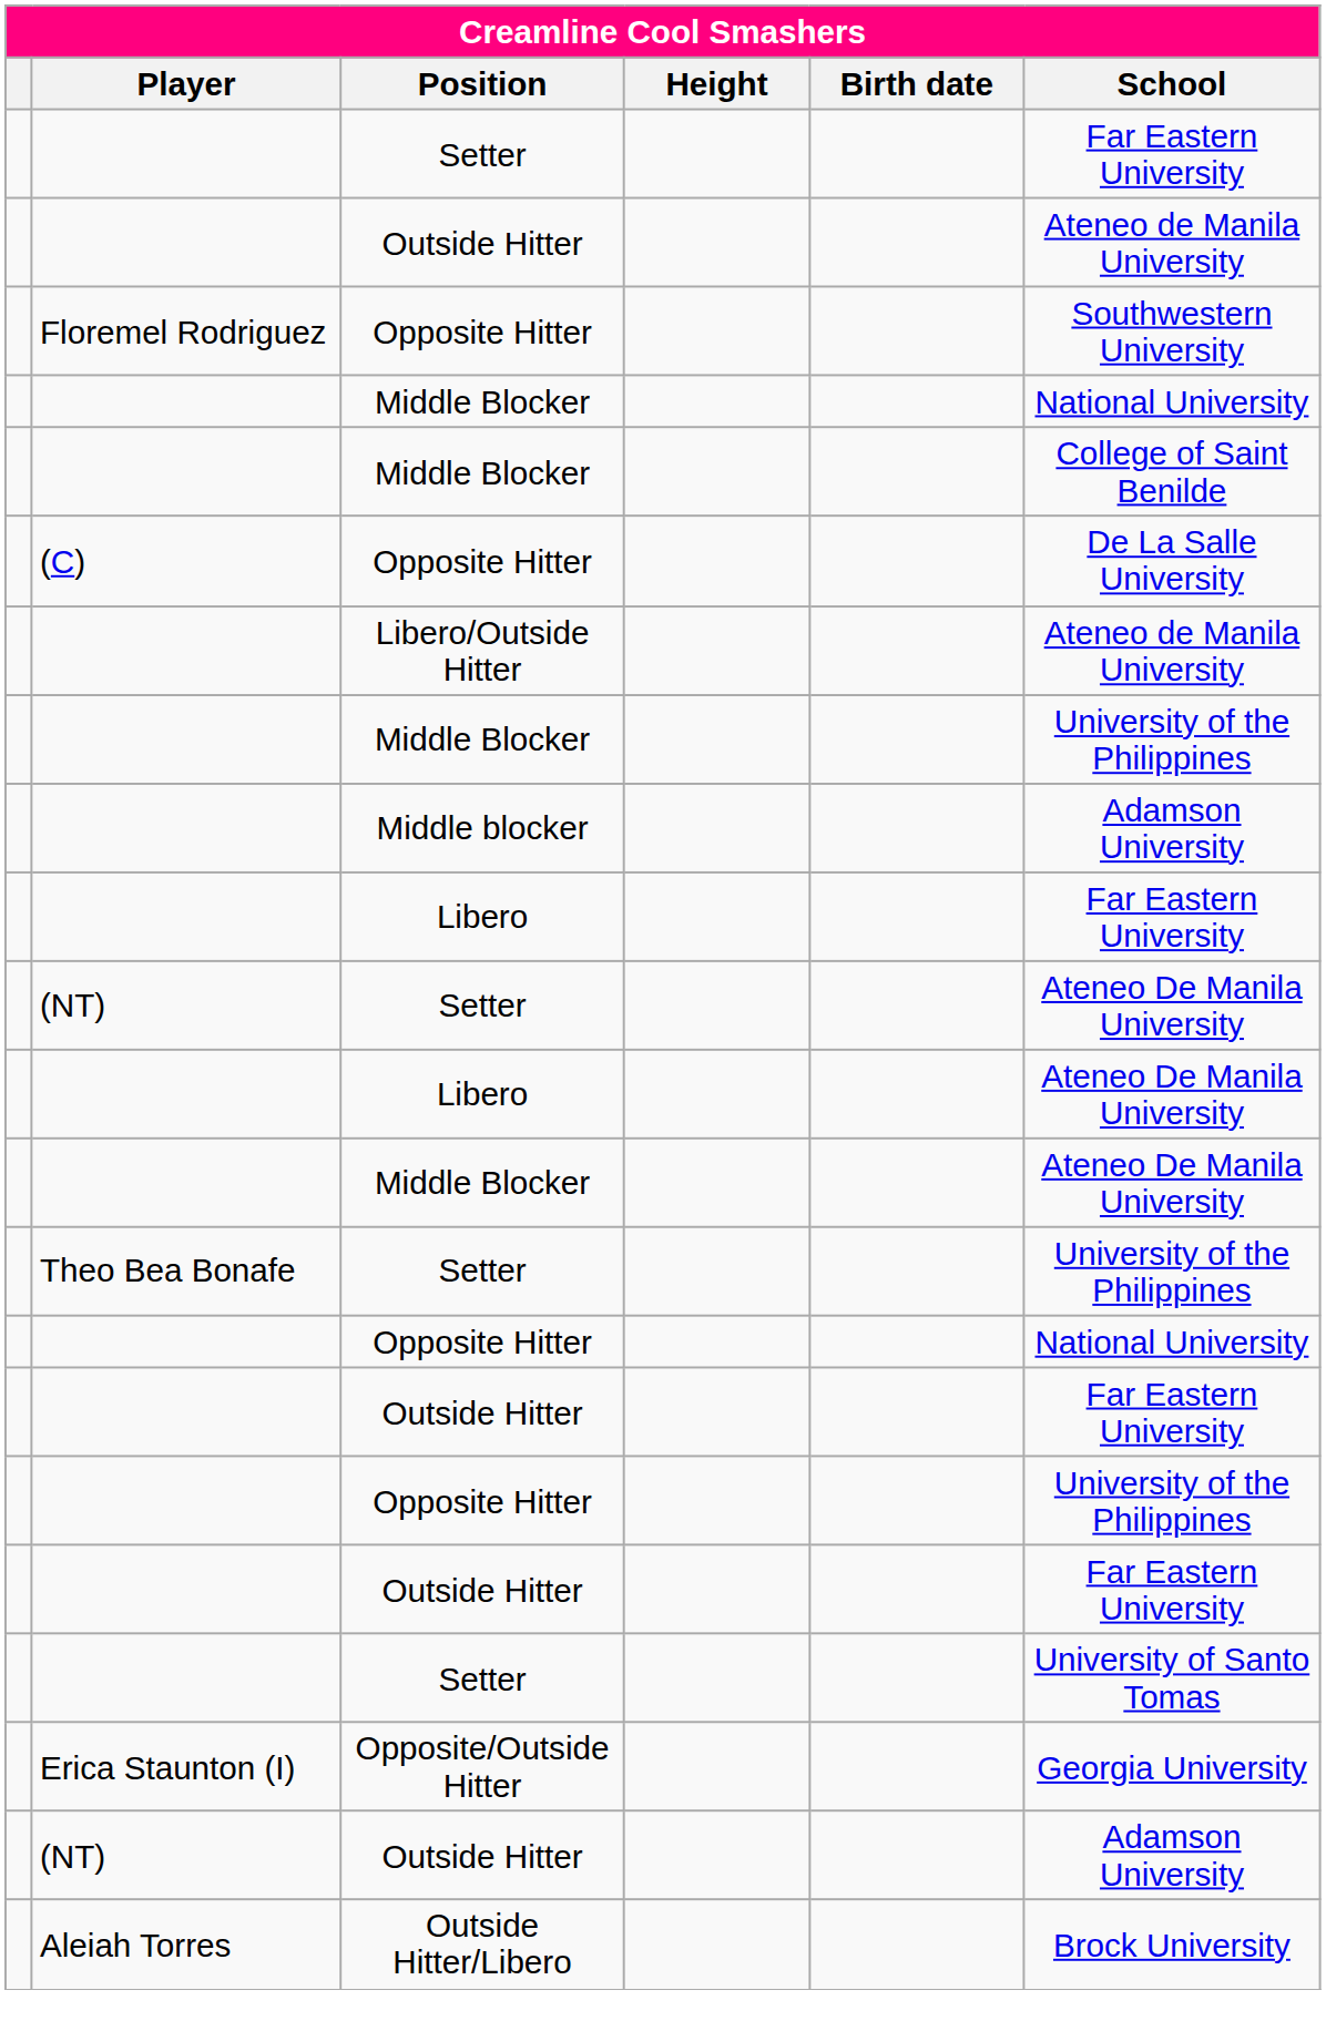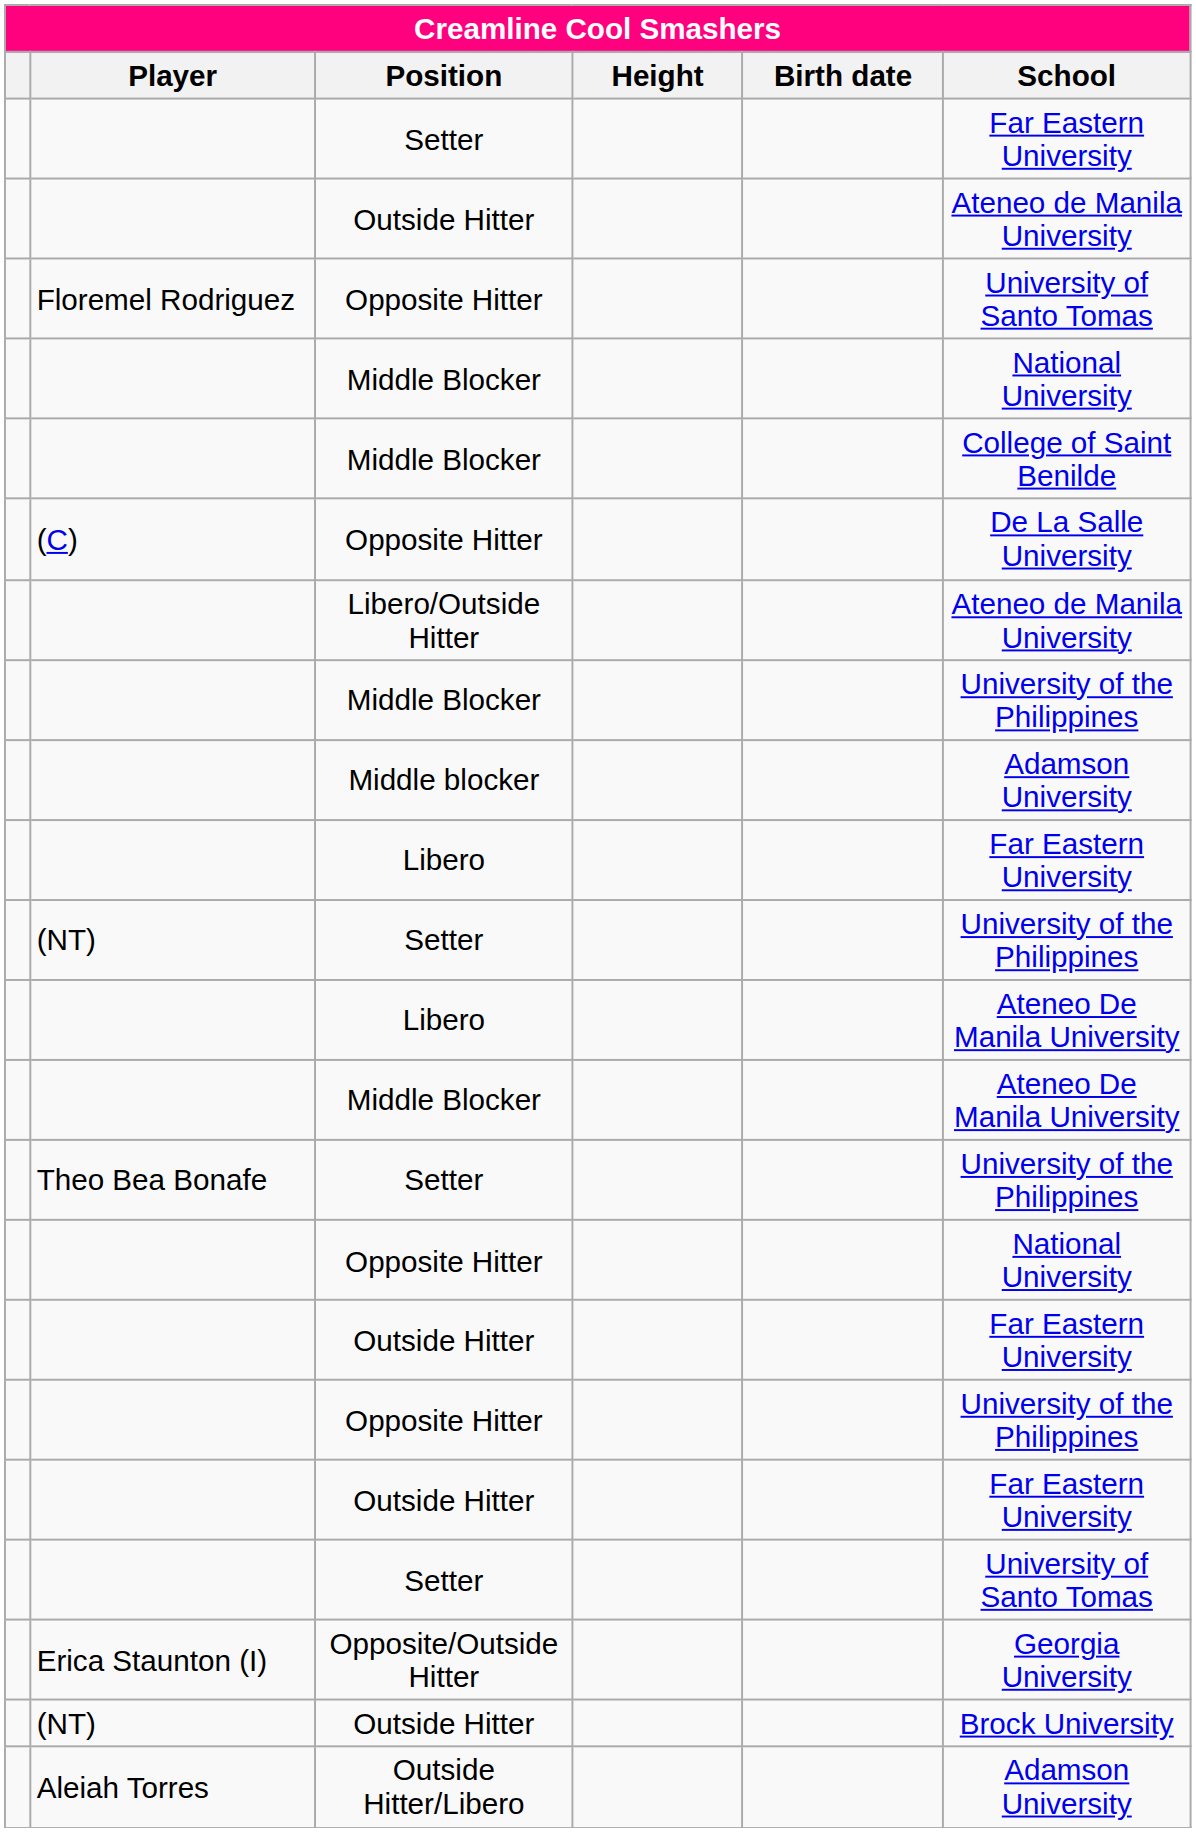Floremel Rodriguez / Opposite Hitter | School: Southwestern University -> University of Santo Tomas
(NT) / Setter | School: Ateneo De Manila University -> University of the Philippines
(NT) / Outside Hitter | School: Adamson University -> Brock University
Outside Hitter/Libero | School: Brock University -> Adamson University
